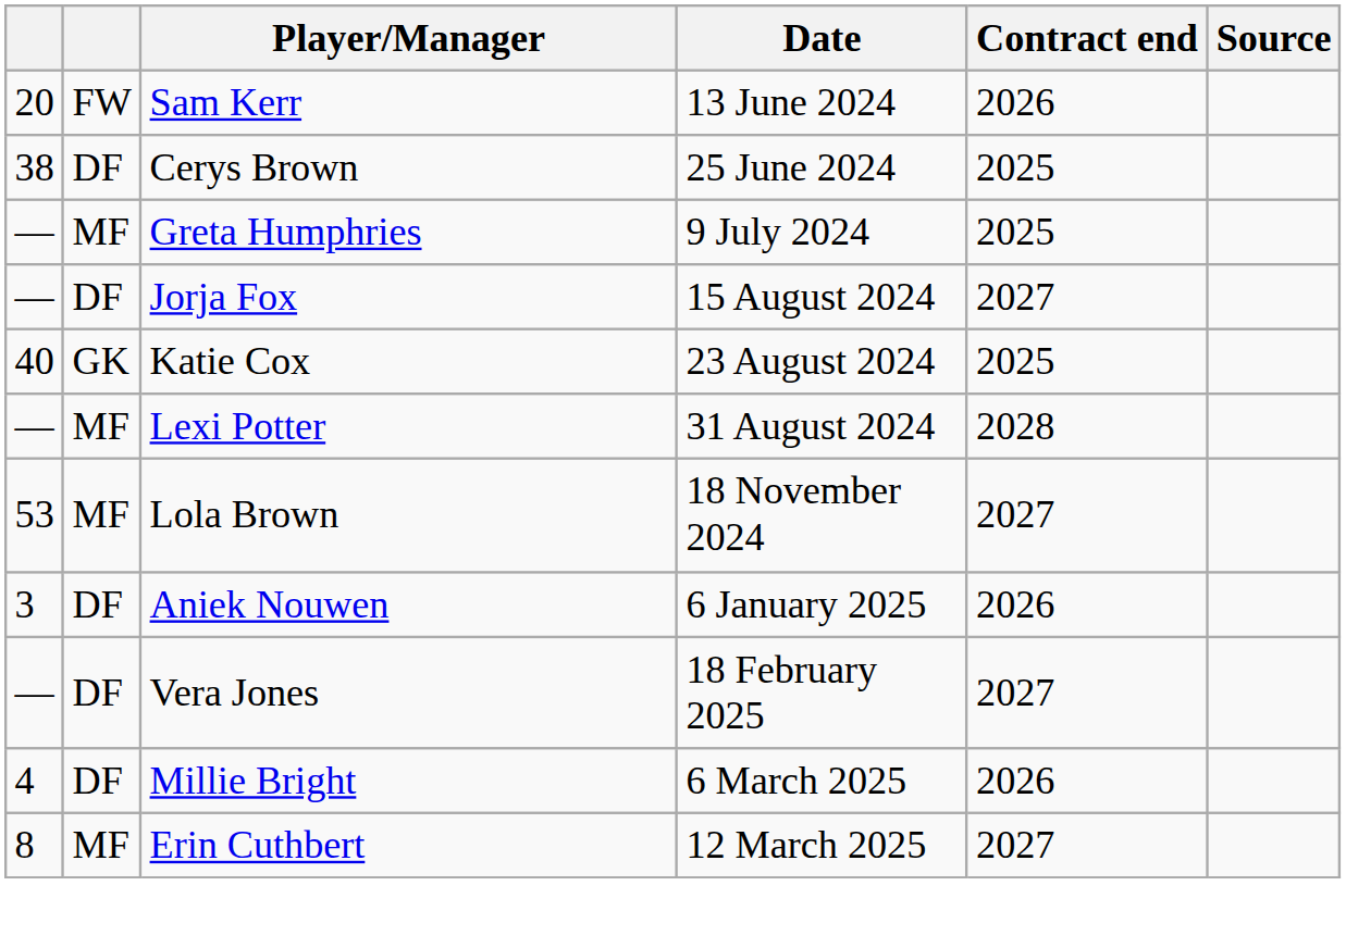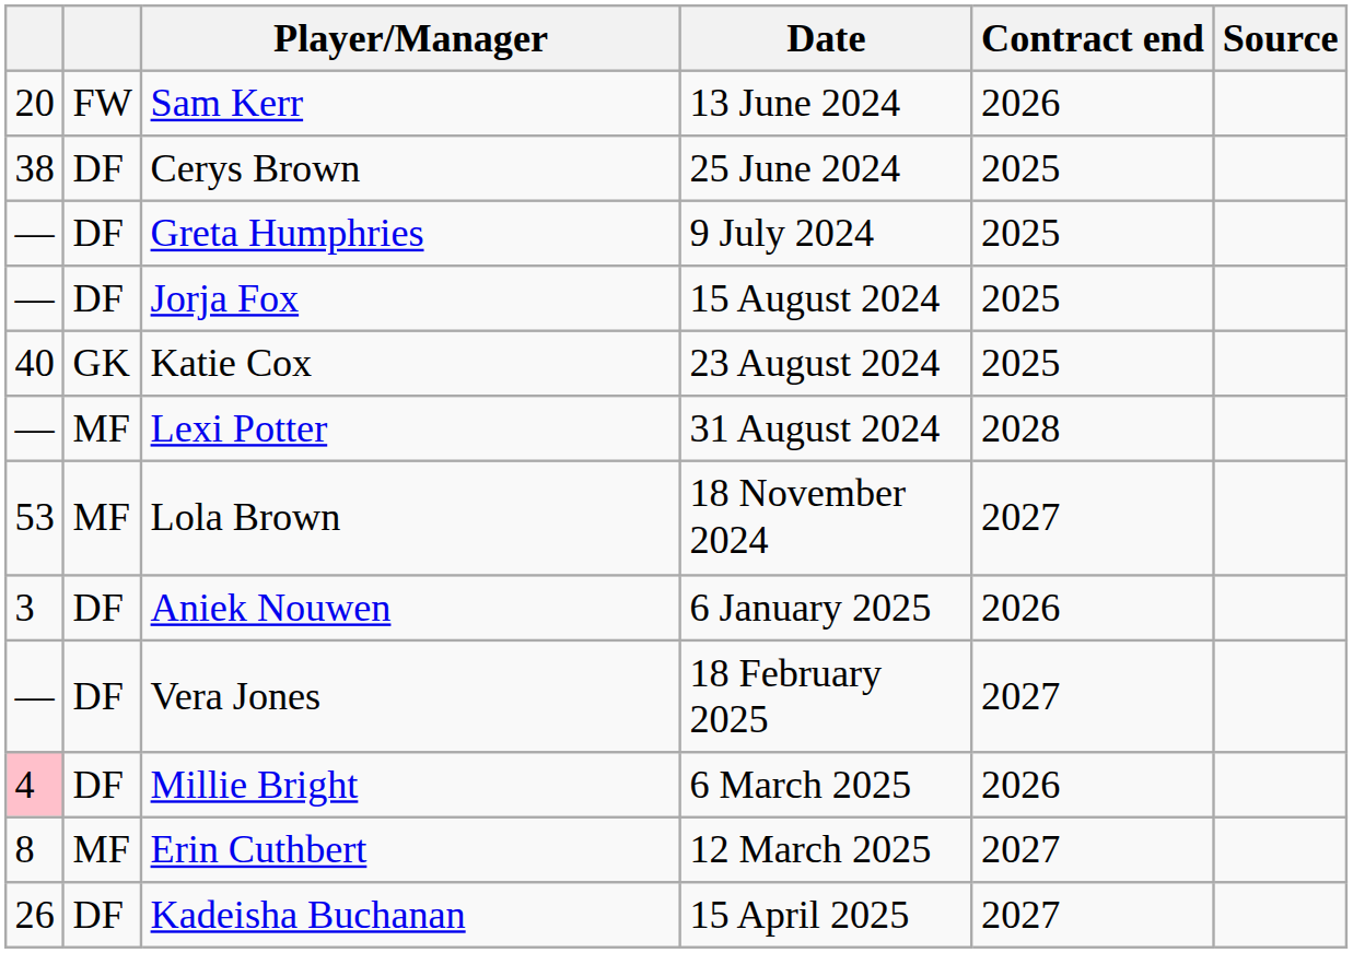Greta Humphries | column 2: MF -> DF
Jorja Fox | Contract end: 2027 -> 2025
Millie Bright | column 1: no background -> pink background
+ row: 26 | DF | Kadeisha Buchanan | 15 April 2025 | 2027
